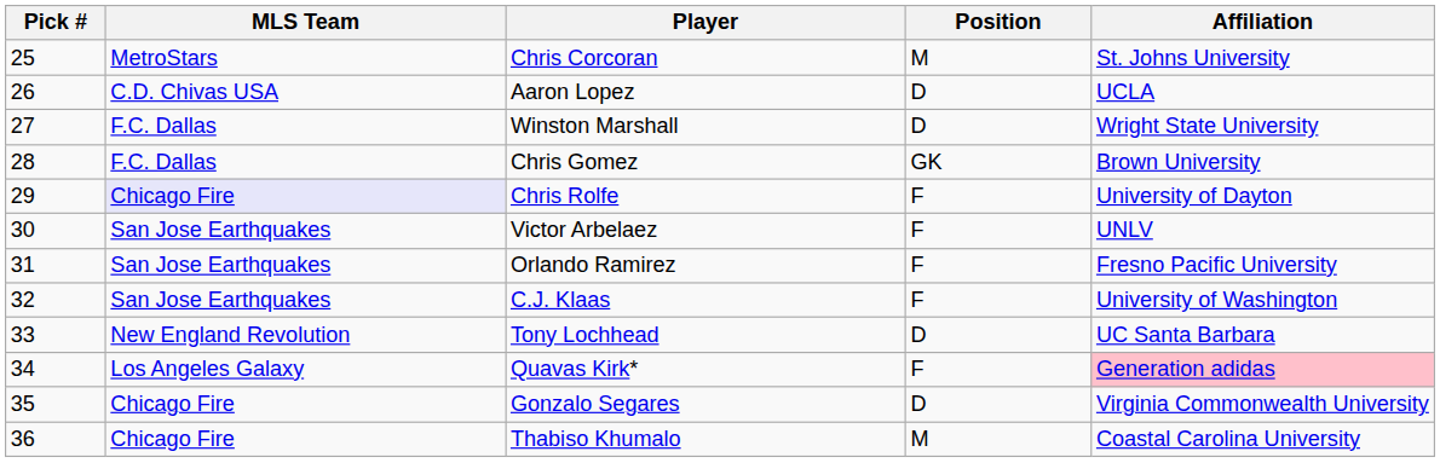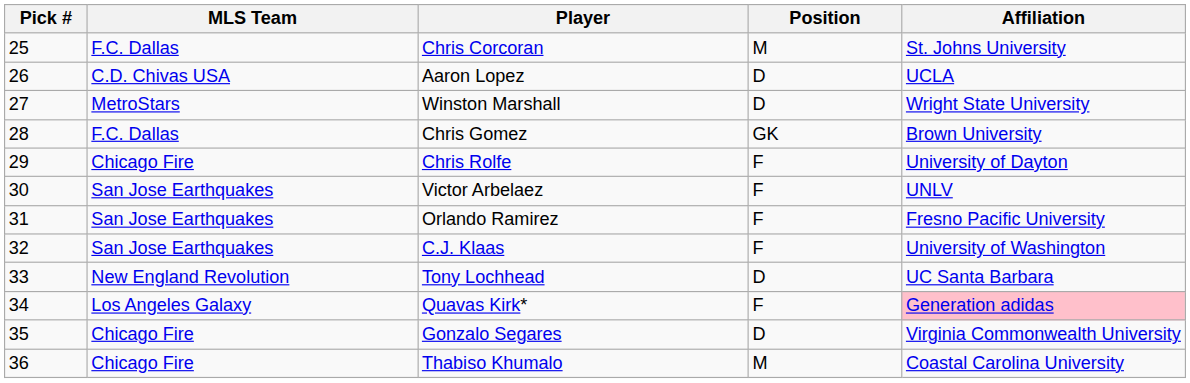Chris Corcoran | MLS Team: MetroStars -> F.C. Dallas
Winston Marshall | MLS Team: F.C. Dallas -> MetroStars
Chris Rolfe | MLS Team: lavender background -> no background
